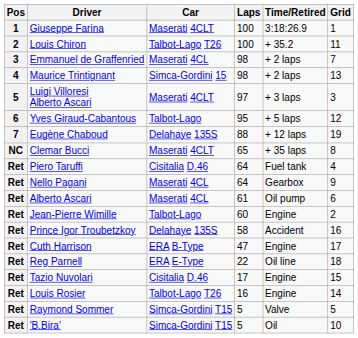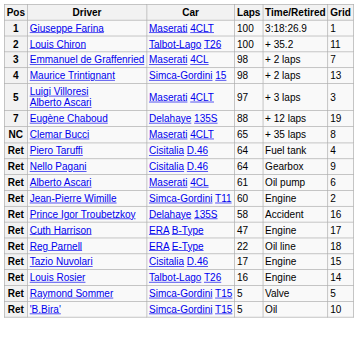- row: 6 | Yves Giraud-Cabantous | Talbot-Lago | 95 | + 5 laps | 12
Nello Pagani | Car: Maserati 4CL -> Cisitalia D.46
Jean-Pierre Wimille | Car: Talbot-Lago -> Simca-Gordini T11
